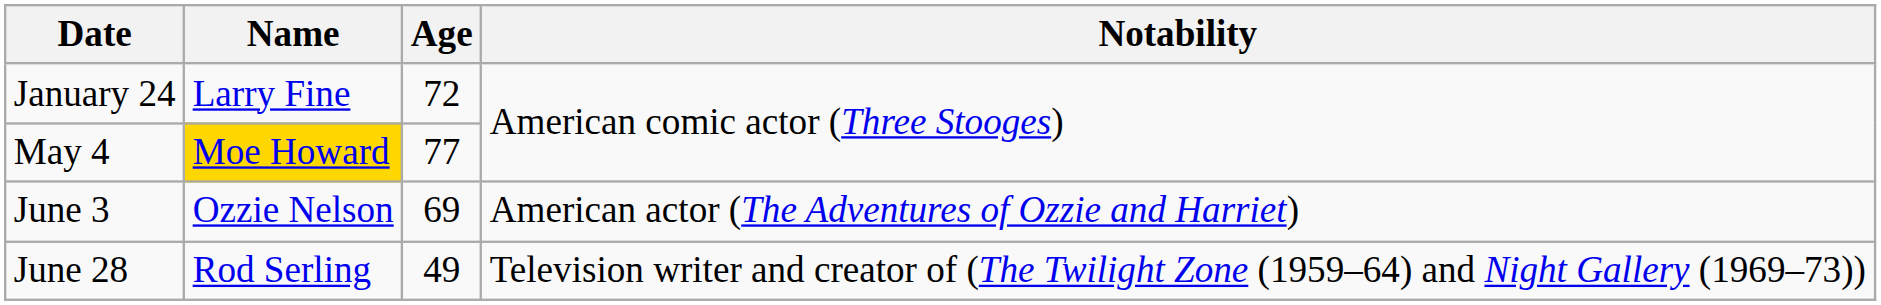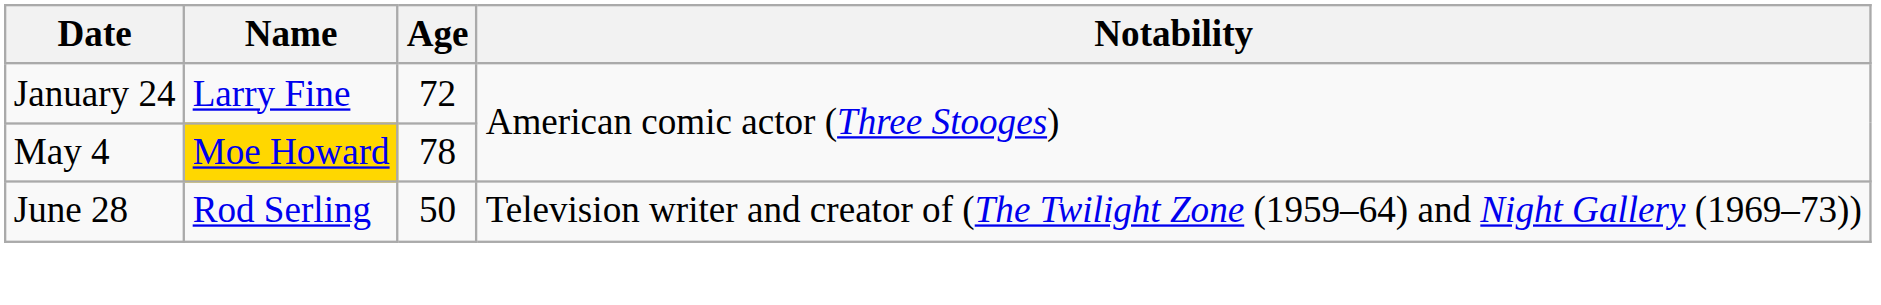May 4 | Age: 77 -> 78
- row: June 3 | Ozzie Nelson | 69 | American actor (The Adventures of Ozzie and Harriet)
June 28 | Age: 49 -> 50
